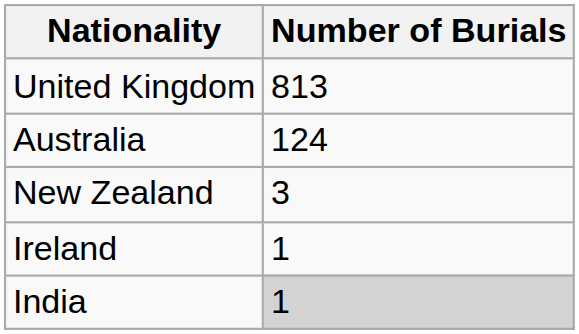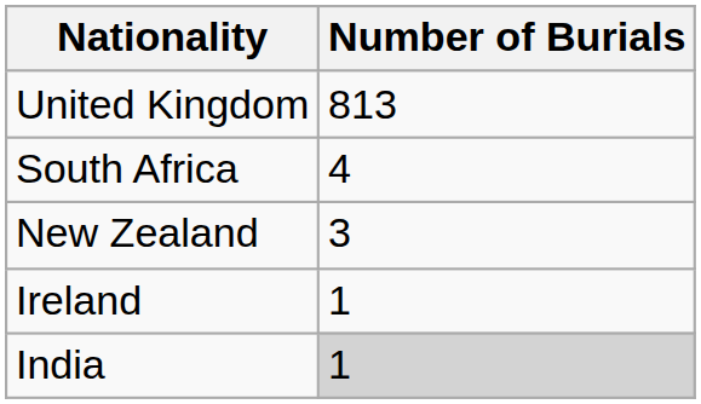- row: Australia | 124
+ row: South Africa | 4
